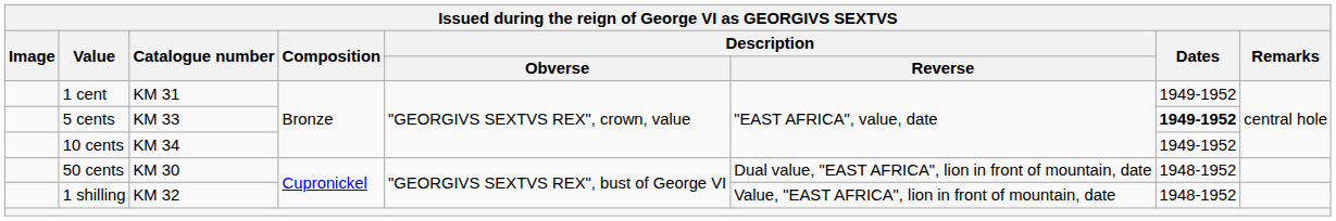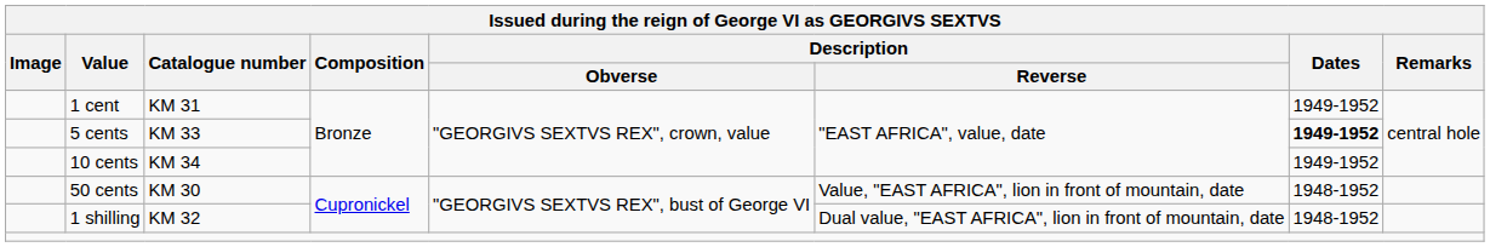50 cents | Description / Reverse: Dual value, "EAST AFRICA", lion in front of mountain, date -> Value, "EAST AFRICA", lion in front of mountain, date
1 shilling | Description / Reverse: Value, "EAST AFRICA", lion in front of mountain, date -> Dual value, "EAST AFRICA", lion in front of mountain, date
